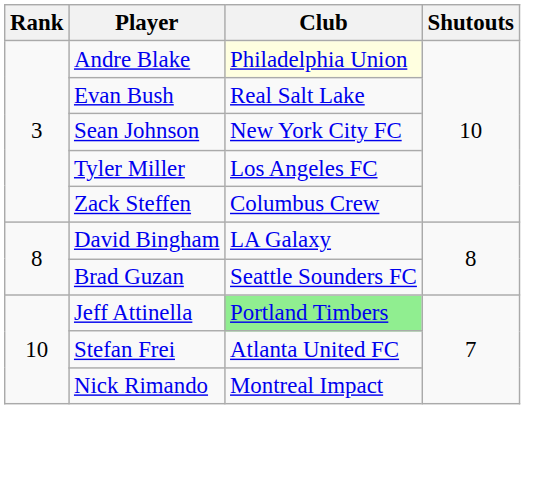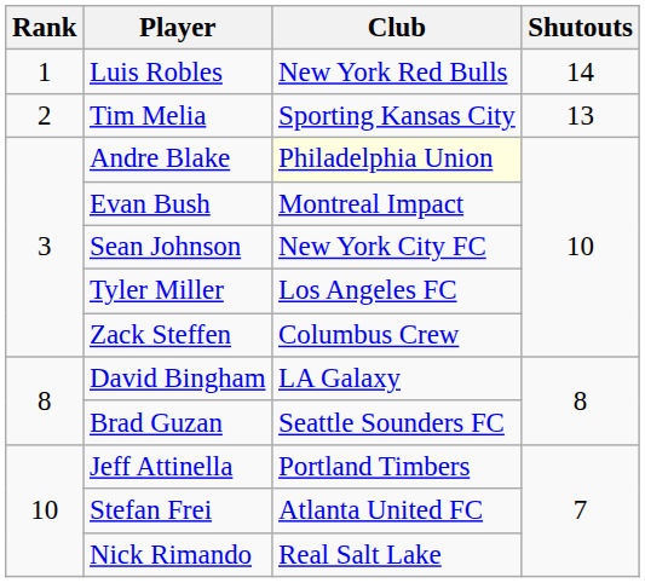+ row: 1 | Luis Robles | New York Red Bulls | 14
+ row: 2 | Tim Melia | Sporting Kansas City | 13
Evan Bush | Club: Real Salt Lake -> Montreal Impact
Jeff Attinella | Club: lightgreen background -> no background
Nick Rimando | Club: Montreal Impact -> Real Salt Lake
